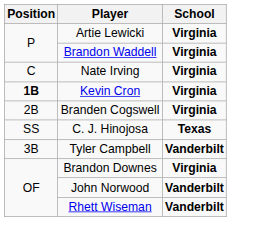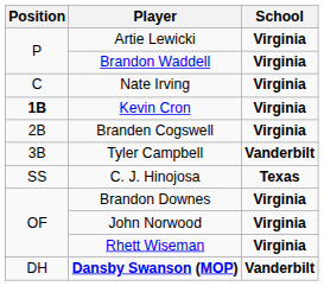rows swapped: Tyler Campbell <-> C. J. Hinojosa
John Norwood | School: Vanderbilt -> Virginia
Rhett Wiseman | School: Vanderbilt -> Virginia
+ row: DH | Dansby Swanson (MOP) | Vanderbilt
